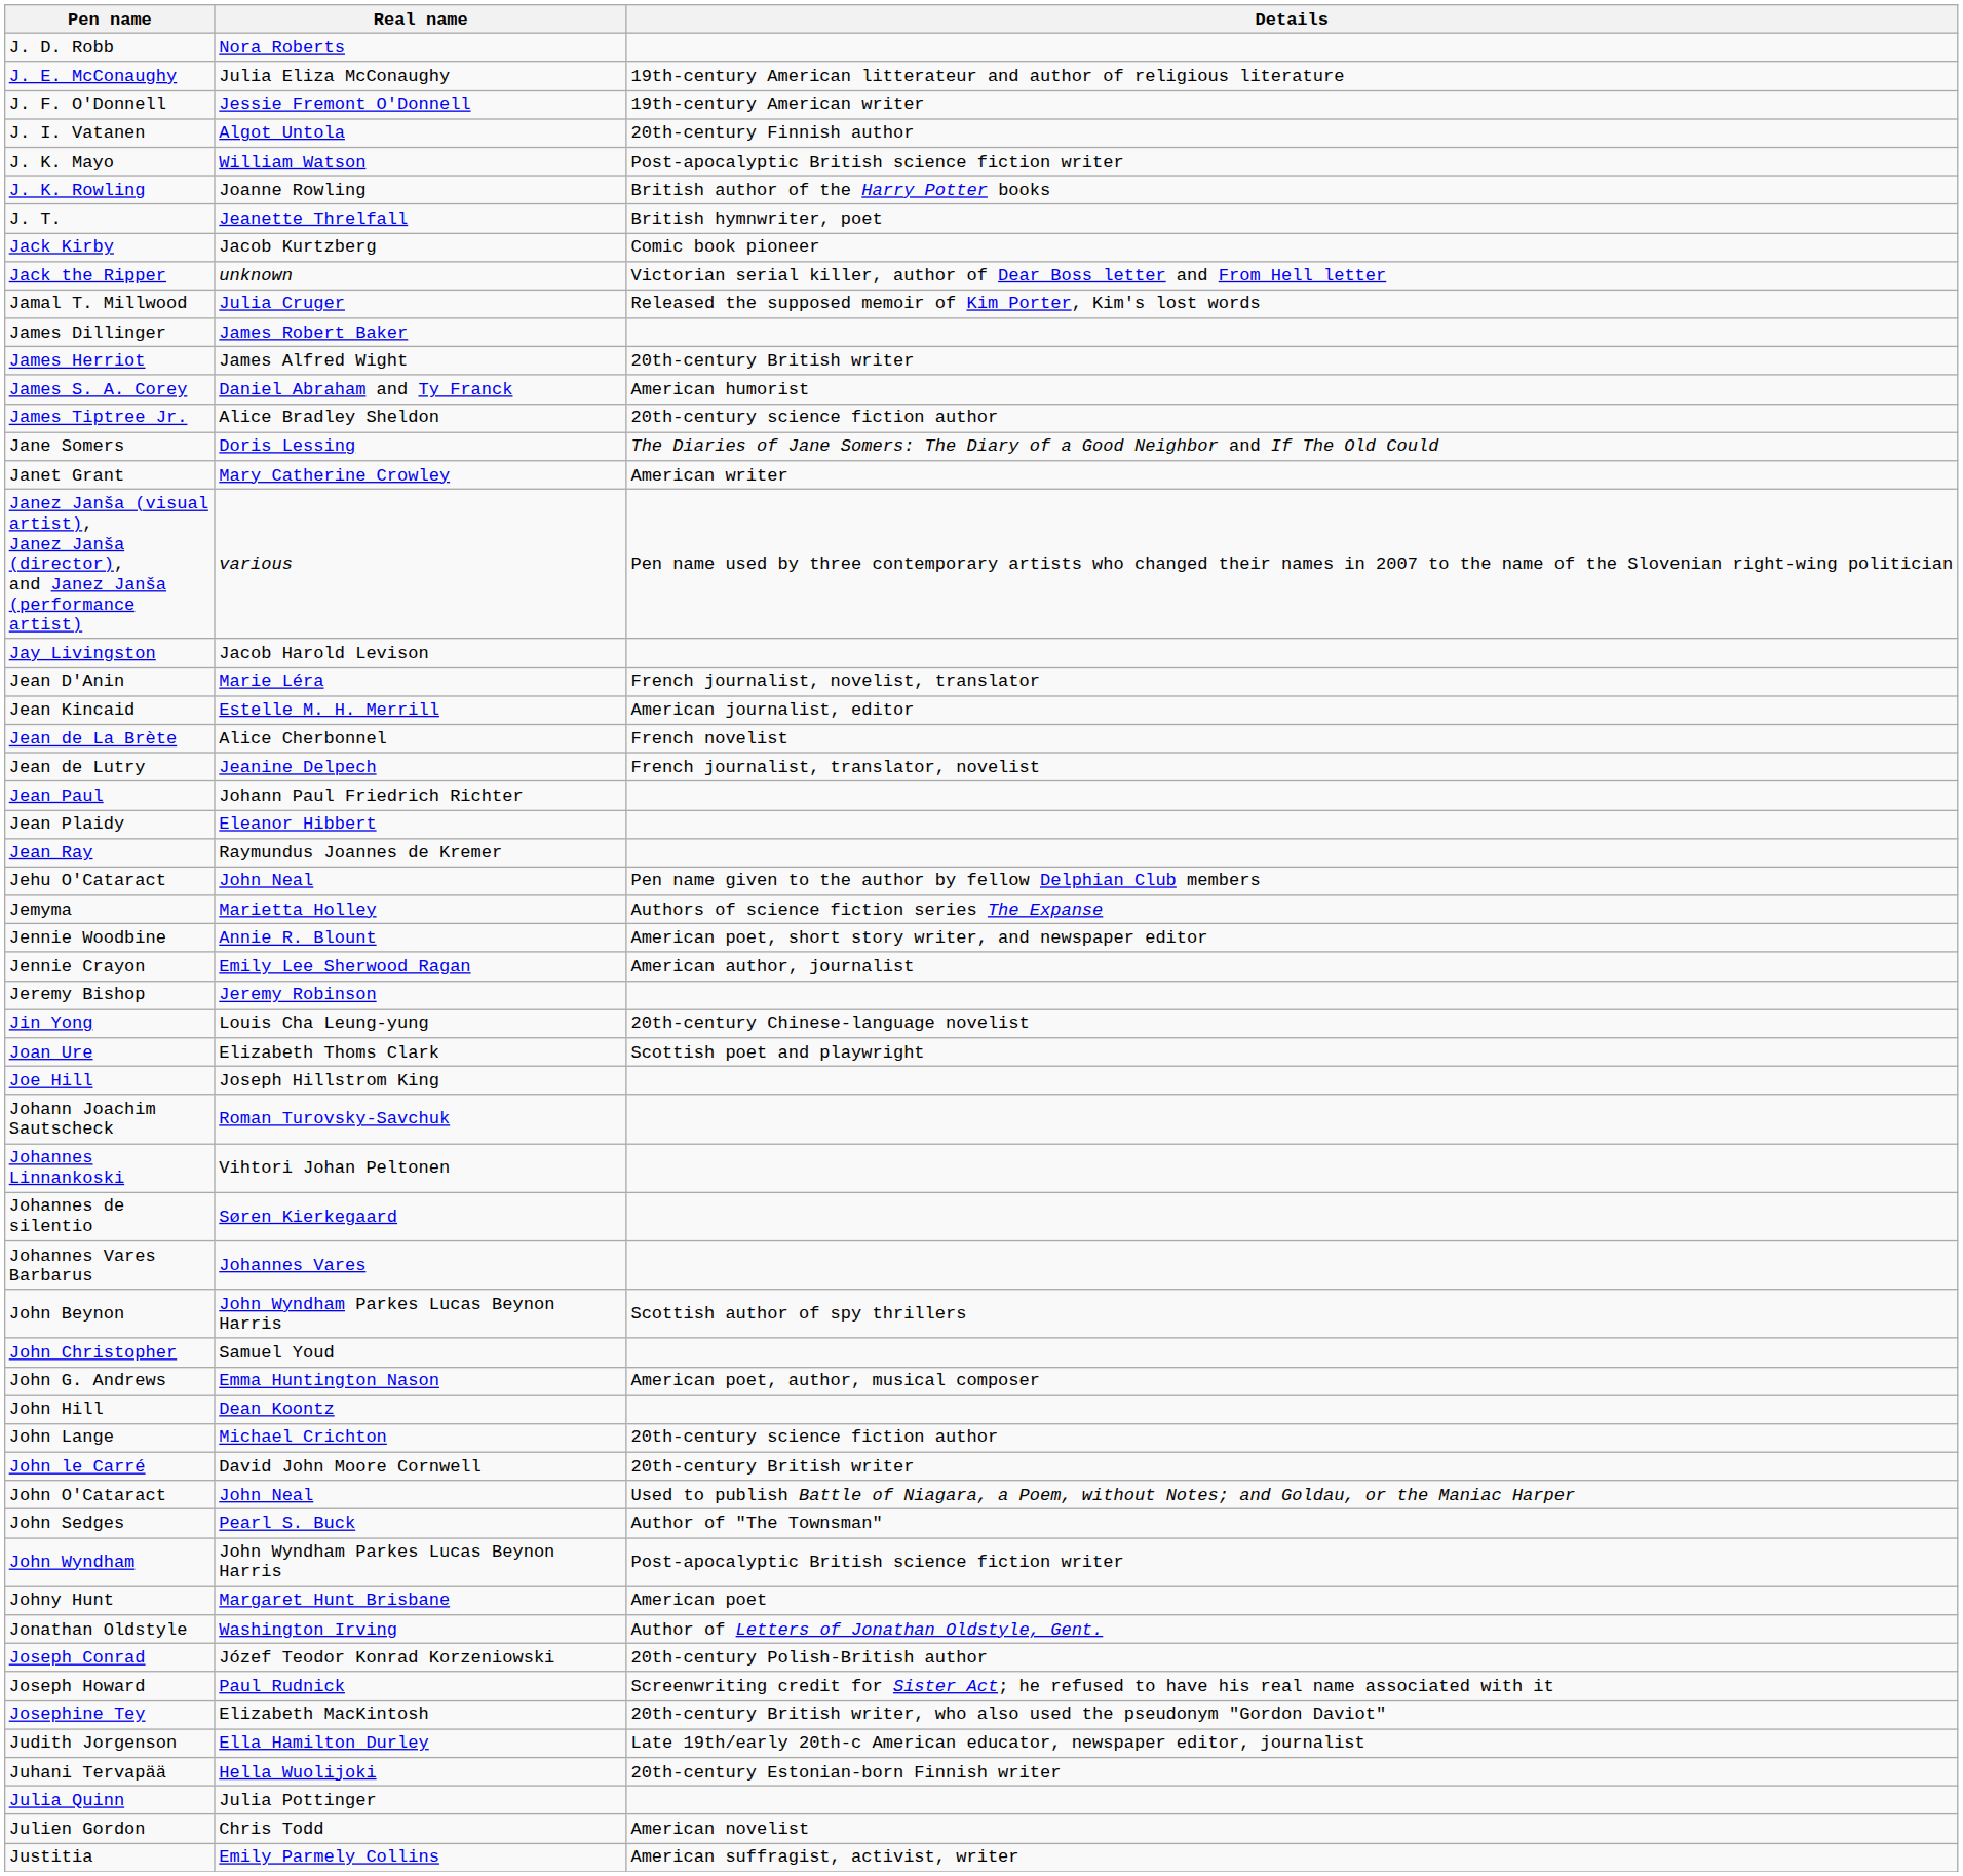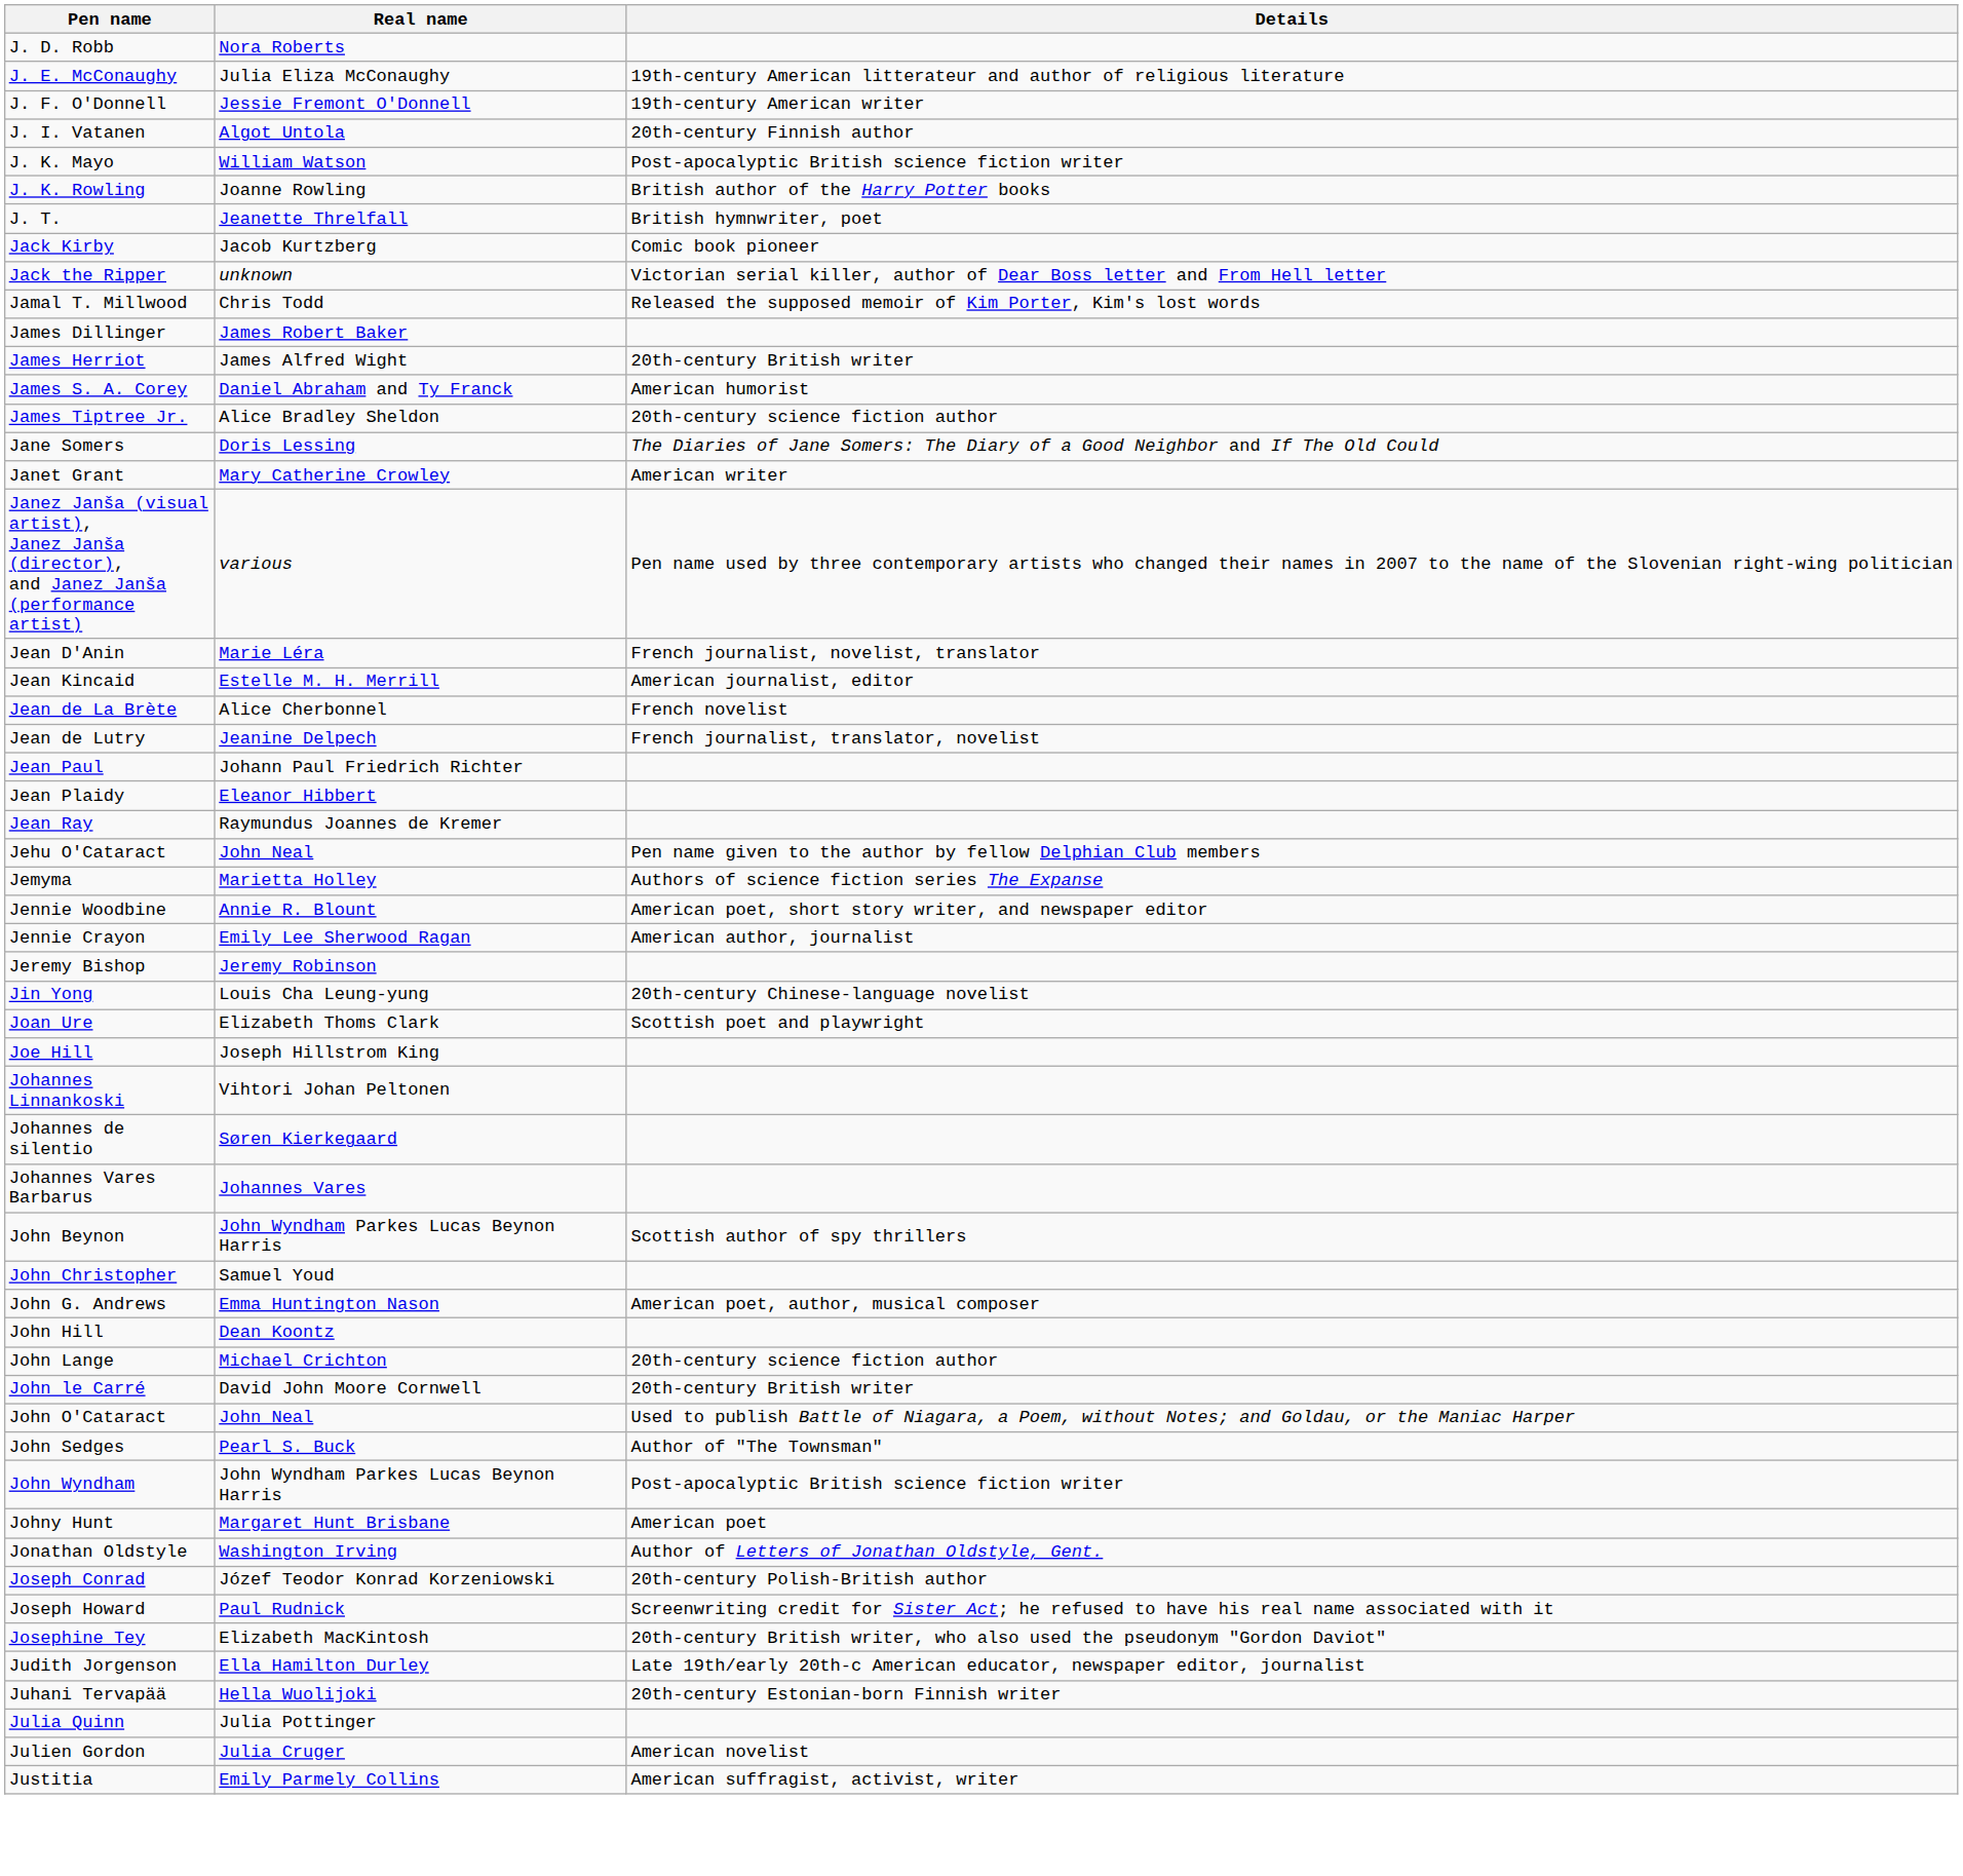Jamal T. Millwood | Real name: Julia Cruger -> Chris Todd
- row: Jay Livingston | Jacob Harold Levison
- row: Johann Joachim Sautscheck | Roman Turovsky-Savchuk
Julien Gordon | Real name: Chris Todd -> Julia Cruger
